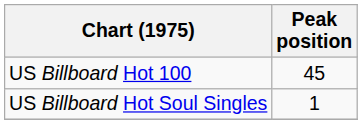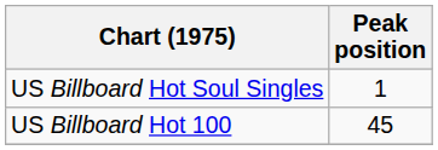rows swapped: US Billboard Hot 100 <-> US Billboard Hot Soul Singles
